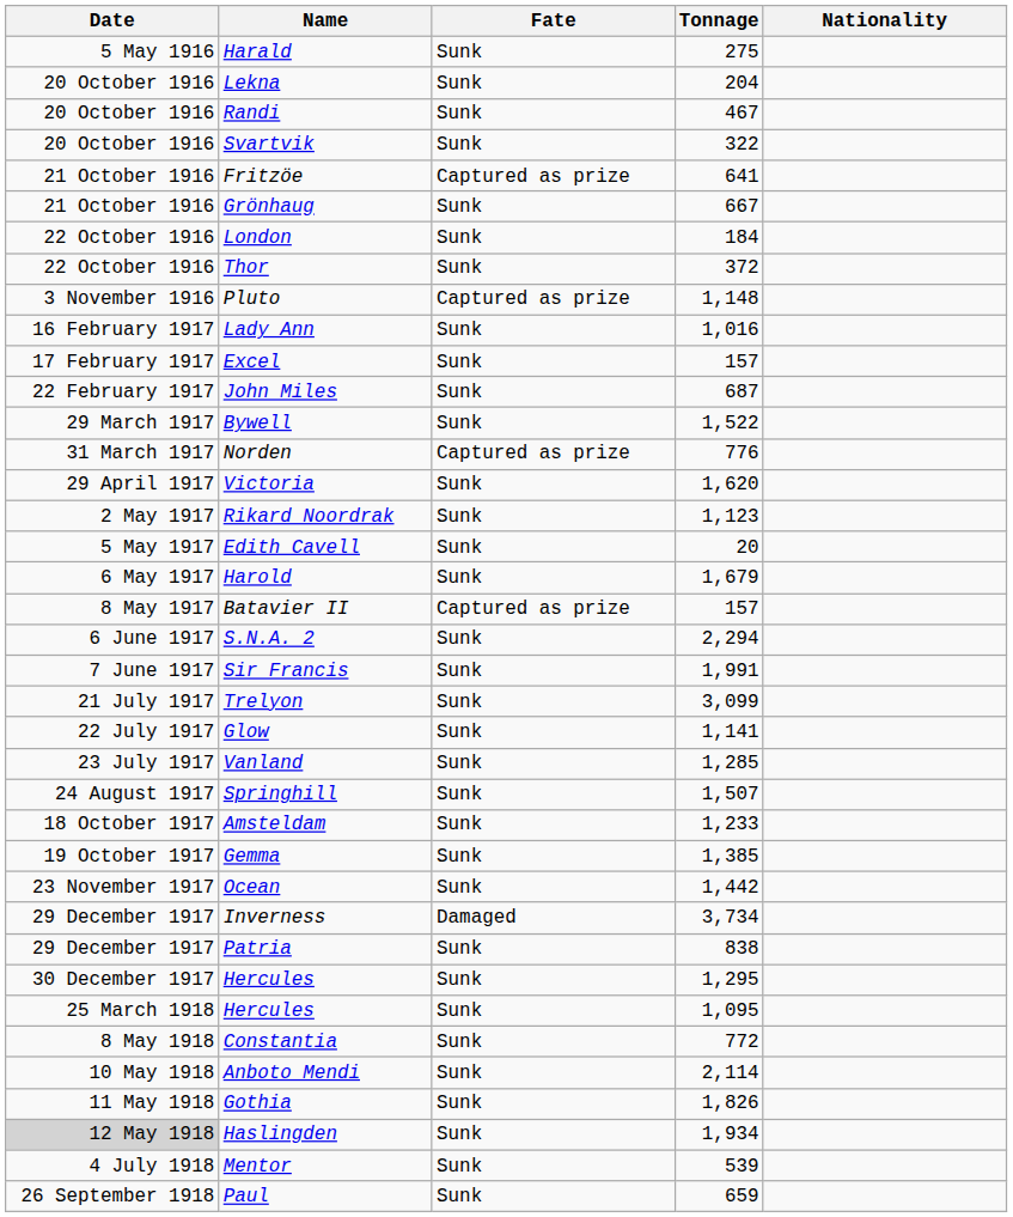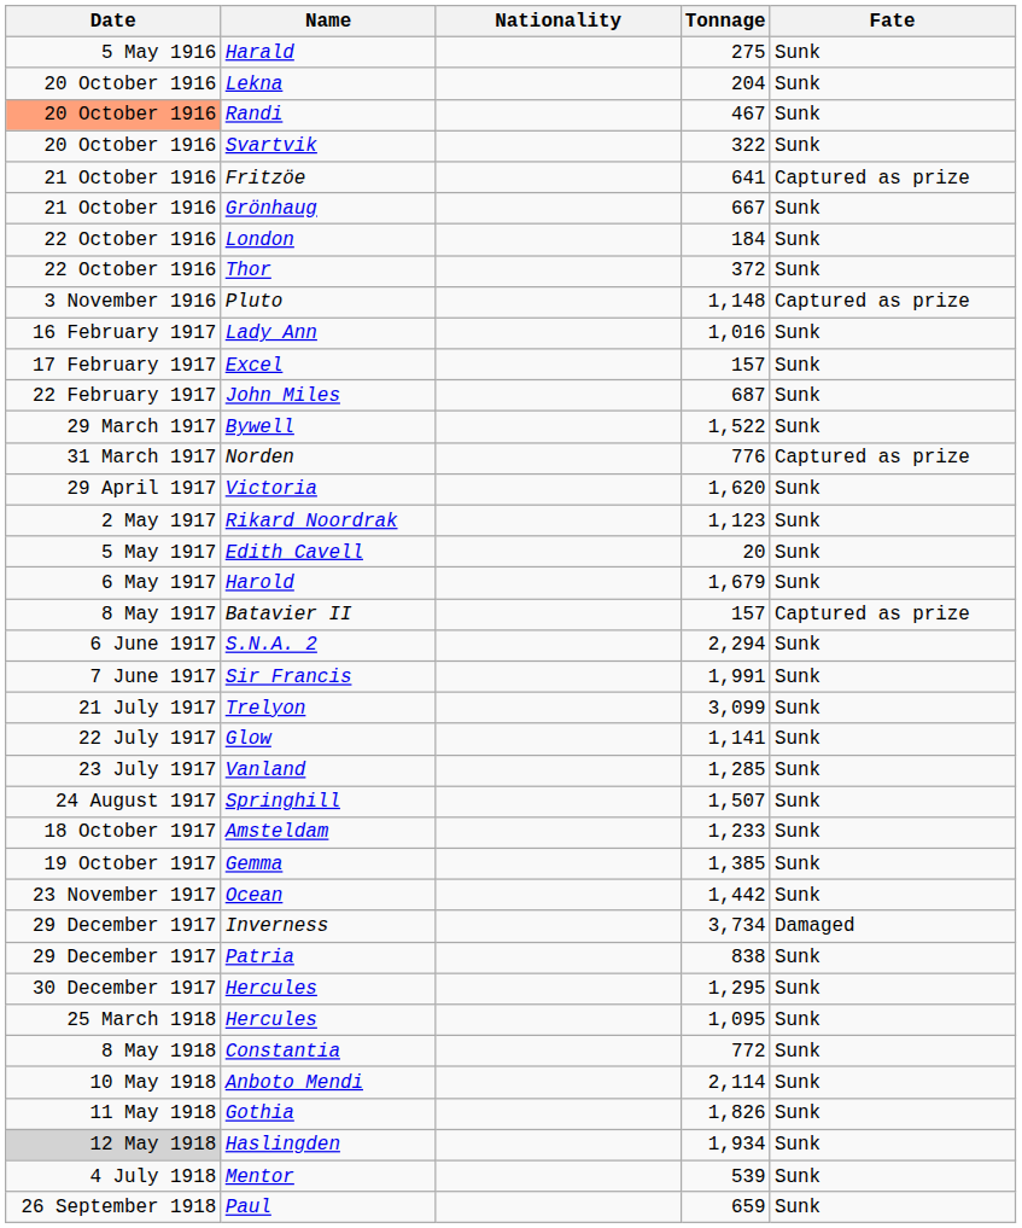columns swapped: Nationality <-> Fate
Randi | Date: no background -> lightsalmon background
